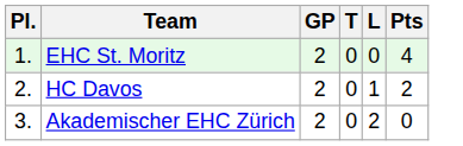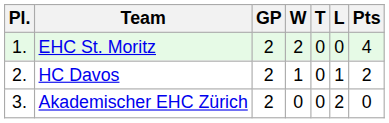+ column: W | 2 | 1 | 0
